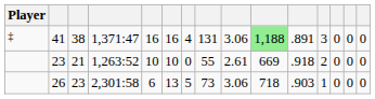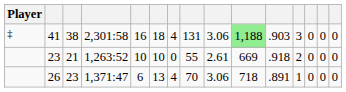41 | column 4: 1,371:47 -> 2,301:58
41 | column 6: 16 -> 18
41 | column 11: .891 -> .903
26 | column 4: 2,301:58 -> 1,371:47
26 | column 7: 5 -> 4
26 | column 8: 73 -> 70
26 | column 11: .903 -> .891
